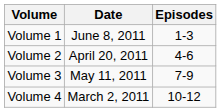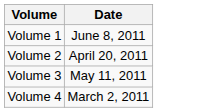- column: Episodes | 1-3 | 4-6 | 7-9 | 10-12
